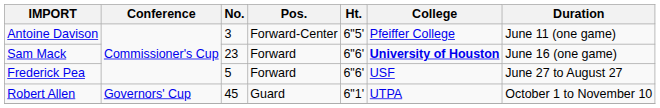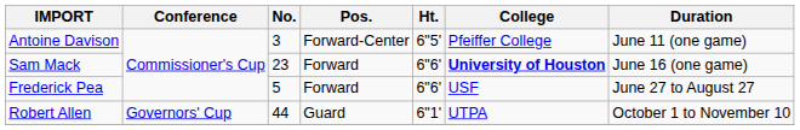Robert Allen | No.: 45 -> 44
